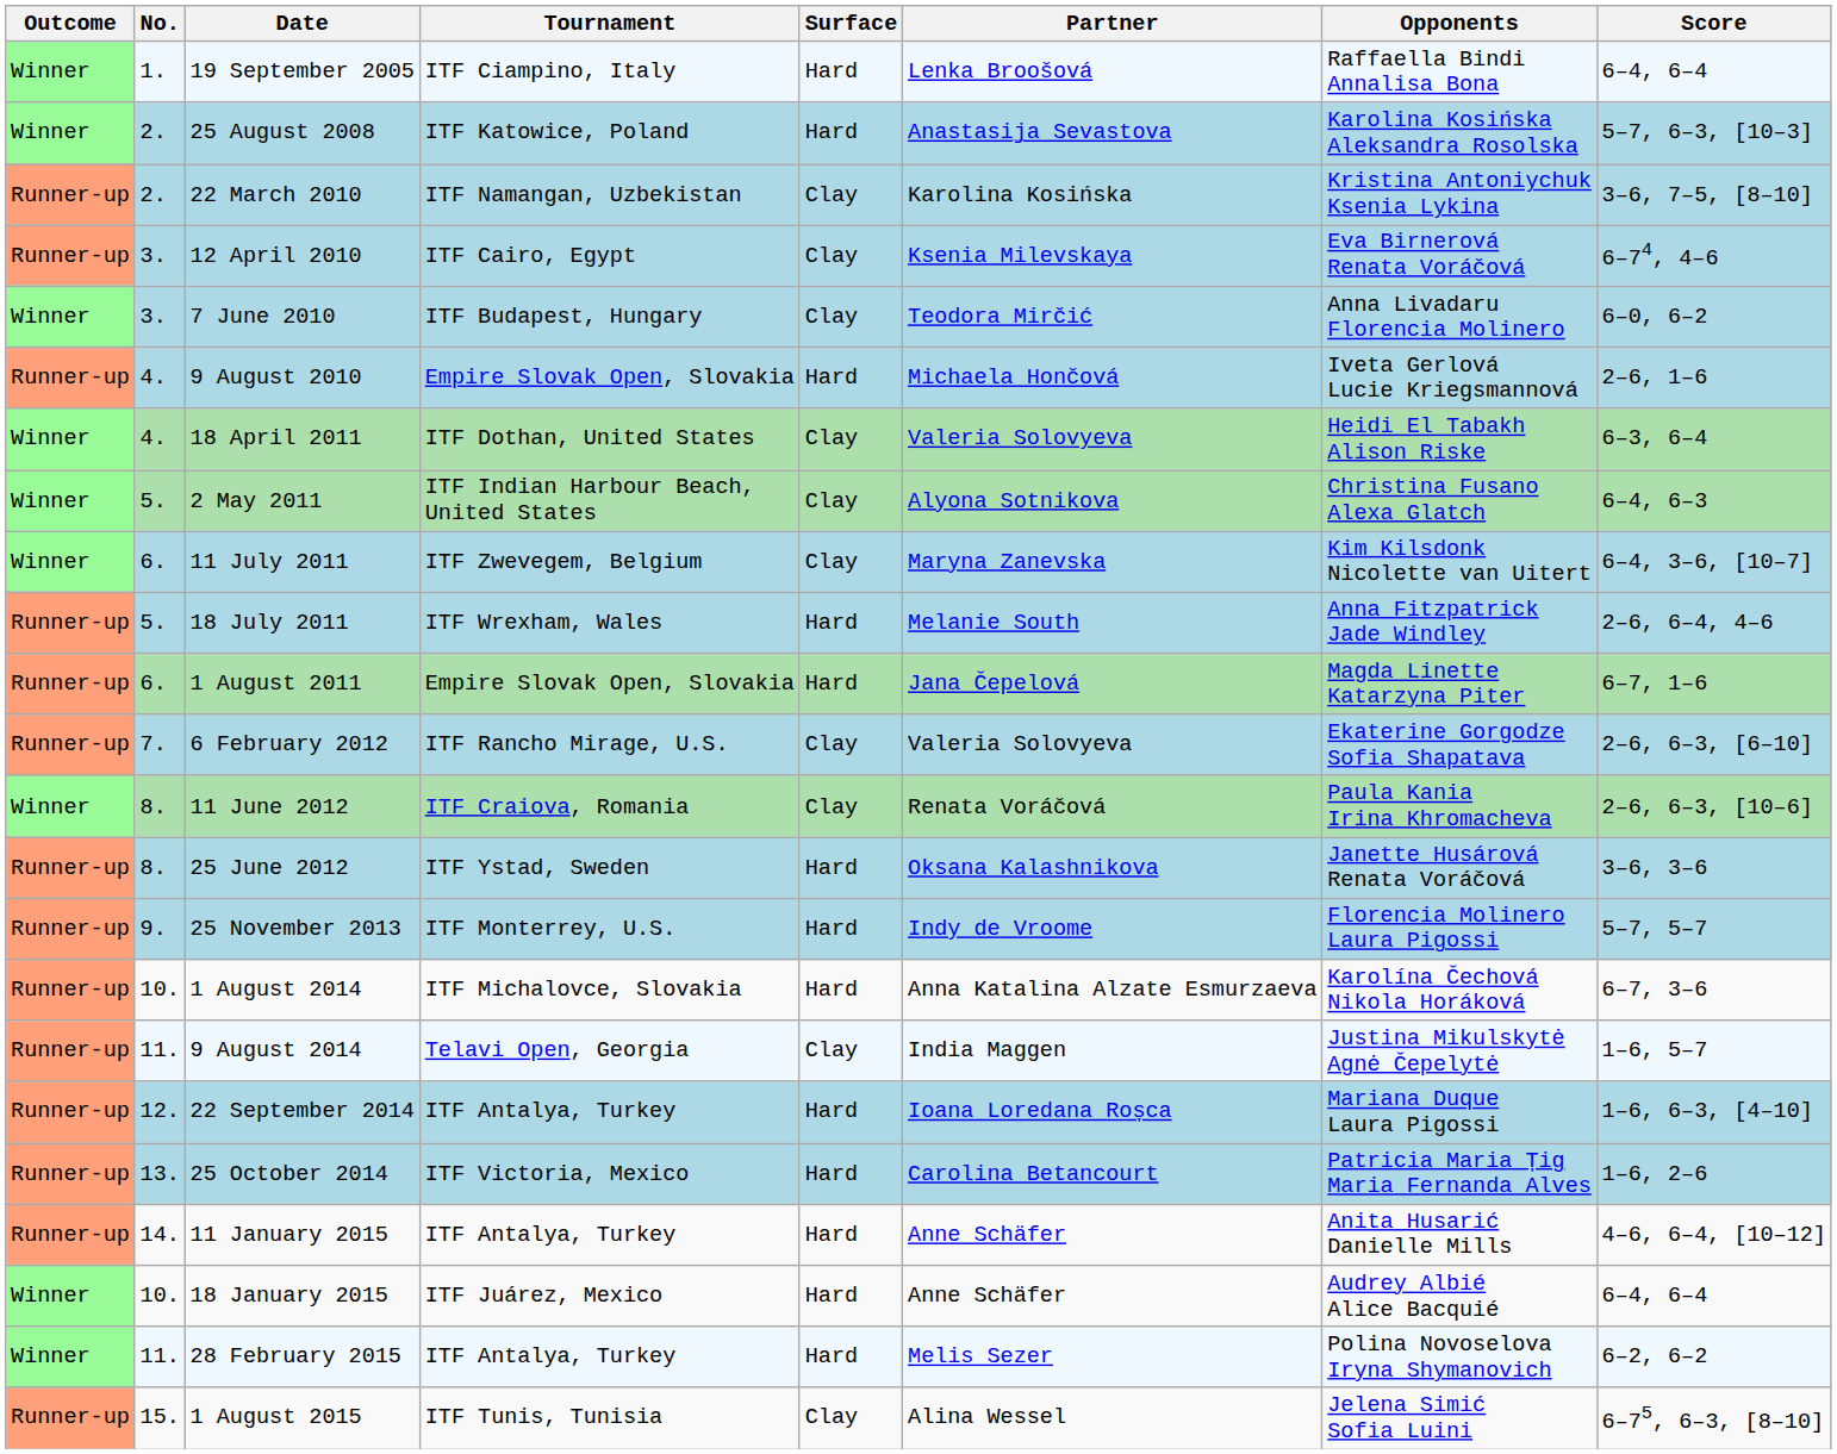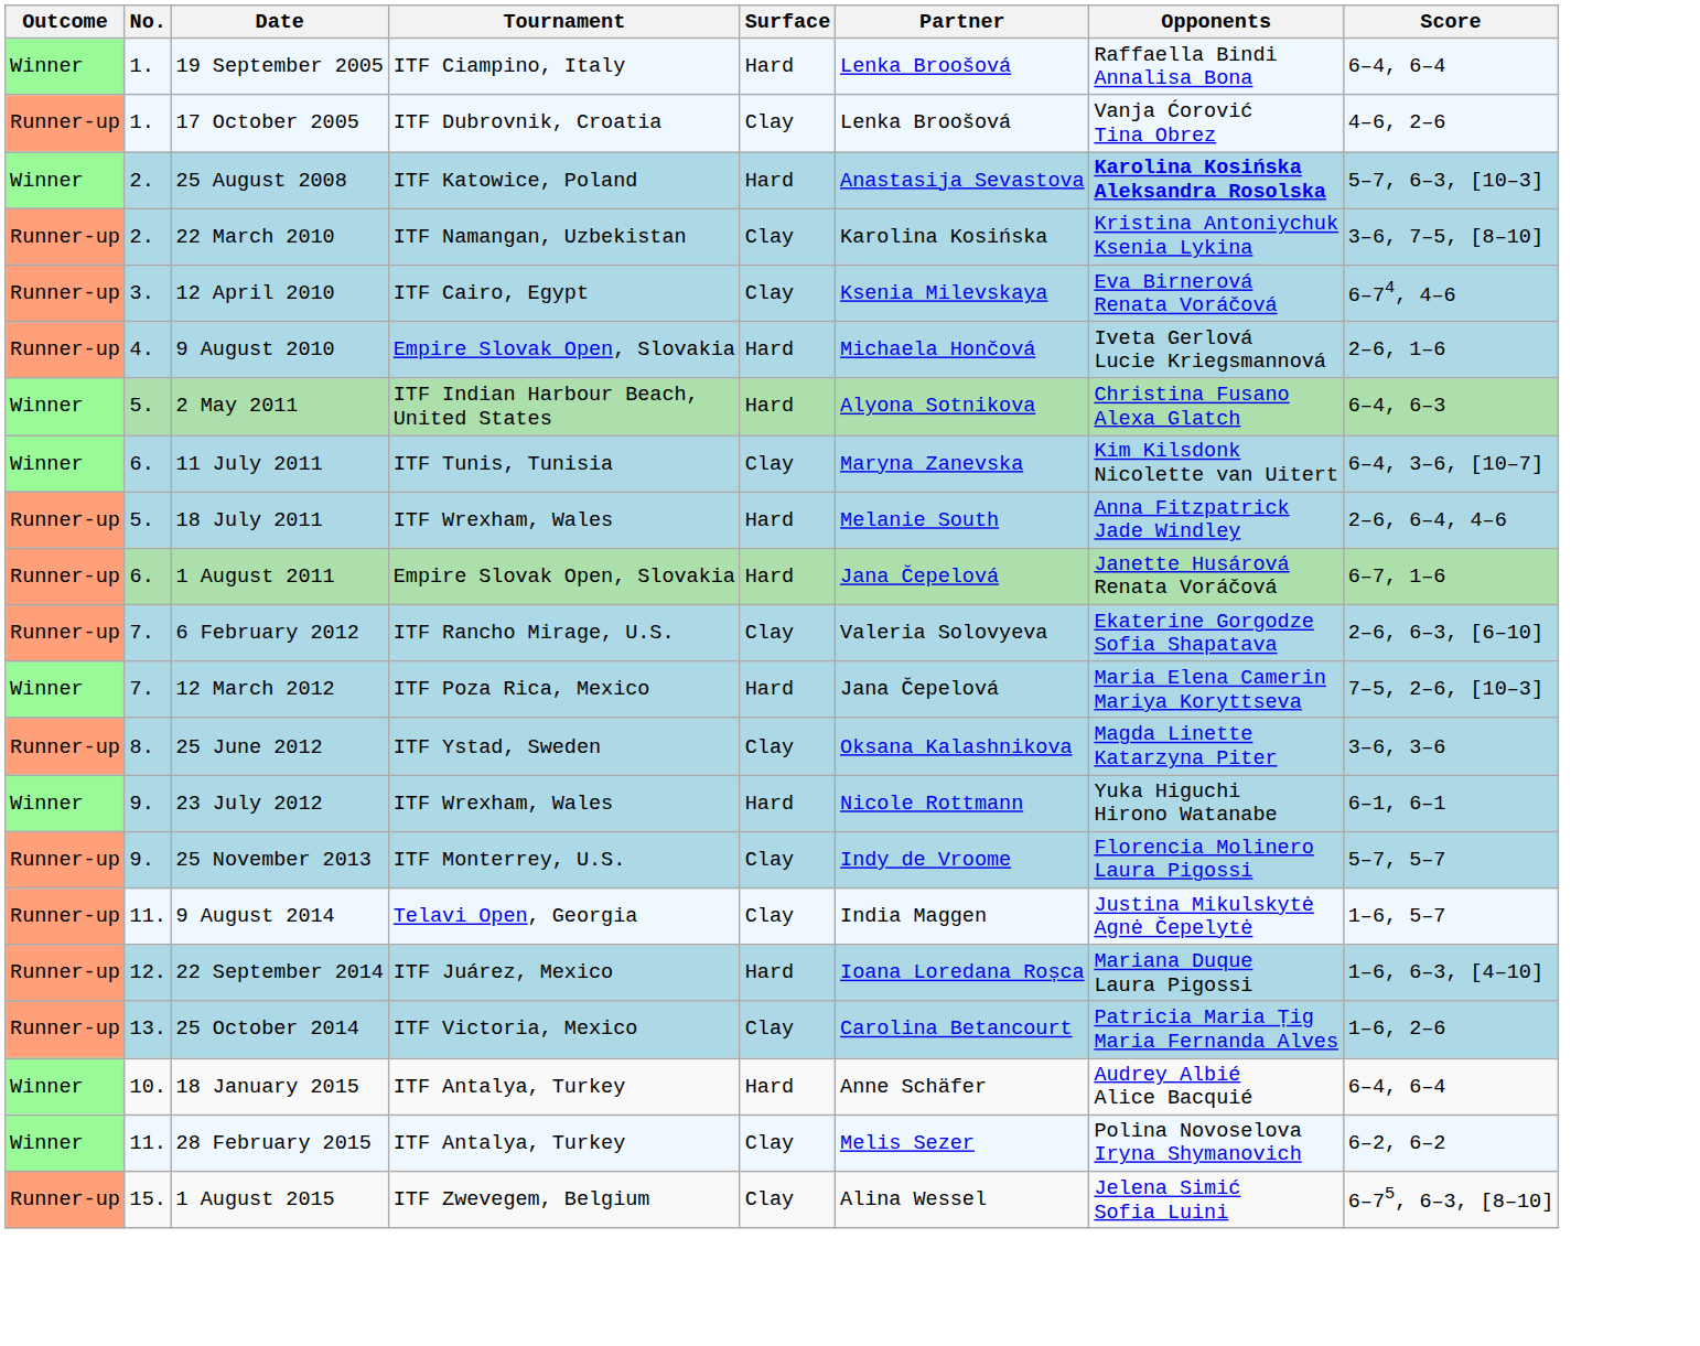+ row: Runner-up | 1. | 17 October 2005 | ITF Dubrovnik, Croatia | Clay | Lenka Broošová | Vanja Ćorović Tina Obrez | 4–6, 2–6
25 August 2008 | Opponents: normal -> bold
- row: Winner | 3. | 7 June 2010 | ITF Budapest, Hungary | Clay | Teodora Mirčić | Anna Livadaru Florencia Molinero | 6–0, 6–2
- row: Winner | 4. | 18 April 2011 | ITF Dothan, United States | Clay | Valeria Solovyeva | Heidi El Tabakh Alison Riske | 6–3, 6–4
2 May 2011 | Surface: Clay -> Hard
11 July 2011 | Tournament: ITF Zwevegem, Belgium -> ITF Tunis, Tunisia
1 August 2011 | Opponents: Magda Linette Katarzyna Piter -> Janette Husárová Renata Voráčová
+ row: Winner | 7. | 12 March 2012 | ITF Poza Rica, Mexico | Hard | Jana Čepelová | Maria Elena Camerin Mariya Koryttseva | 7–5, 2–6, [10–3]
- row: Winner | 8. | 11 June 2012 | ITF Craiova, Romania | Clay | Renata Voráčová | Paula Kania Irina Khromacheva | 2–6, 6–3, [10–6]
25 June 2012 | Surface: Hard -> Clay
25 June 2012 | Opponents: Janette Husárová Renata Voráčová -> Magda Linette Katarzyna Piter
+ row: Winner | 9. | 23 July 2012 | ITF Wrexham, Wales | Hard | Nicole Rottmann | Yuka Higuchi Hirono Watanabe | 6–1, 6–1
25 November 2013 | Surface: Hard -> Clay
- row: Runner-up | 10. | 1 August 2014 | ITF Michalovce, Slovakia | Hard | Anna Katalina Alzate Esmurzaeva | Karolína Čechová Nikola Horáková | 6–7, 3–6
22 September 2014 | Tournament: ITF Antalya, Turkey -> ITF Juárez, Mexico
25 October 2014 | Surface: Hard -> Clay
- row: Runner-up | 14. | 11 January 2015 | ITF Antalya, Turkey | Hard | Anne Schäfer | Anita Husarić Danielle Mills | 4–6, 6–4, [10–12]
18 January 2015 | Tournament: ITF Juárez, Mexico -> ITF Antalya, Turkey
28 February 2015 | Surface: Hard -> Clay
1 August 2015 | Tournament: ITF Tunis, Tunisia -> ITF Zwevegem, Belgium
